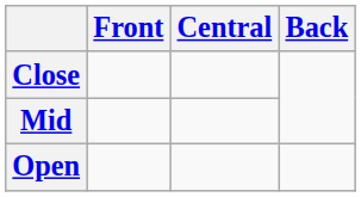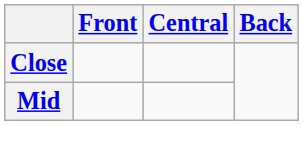- row: Open
